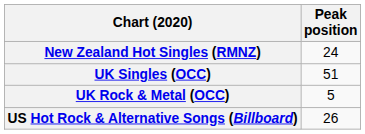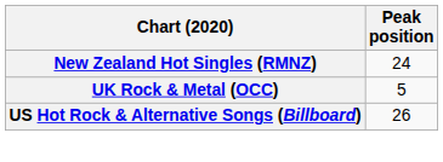- row: UK Singles (OCC) | 51
